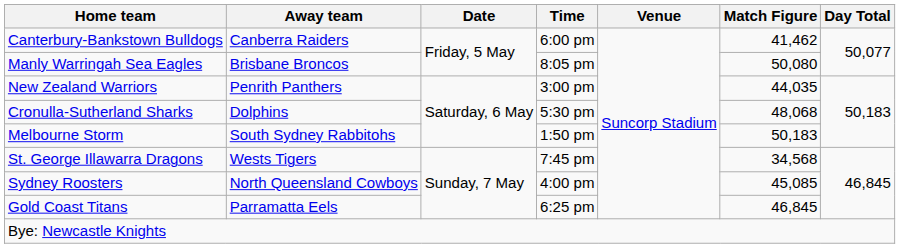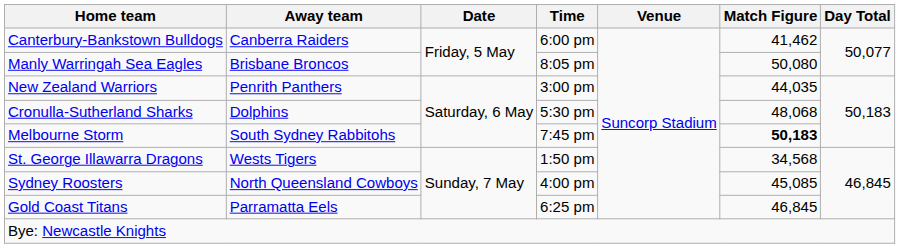Melbourne Storm | Time: 1:50 pm -> 7:45 pm
Melbourne Storm | Match Figure: normal -> bold
St. George Illawarra Dragons | Time: 7:45 pm -> 1:50 pm
